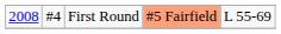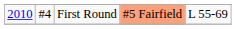First Round | column 1: 2008 -> 2010
